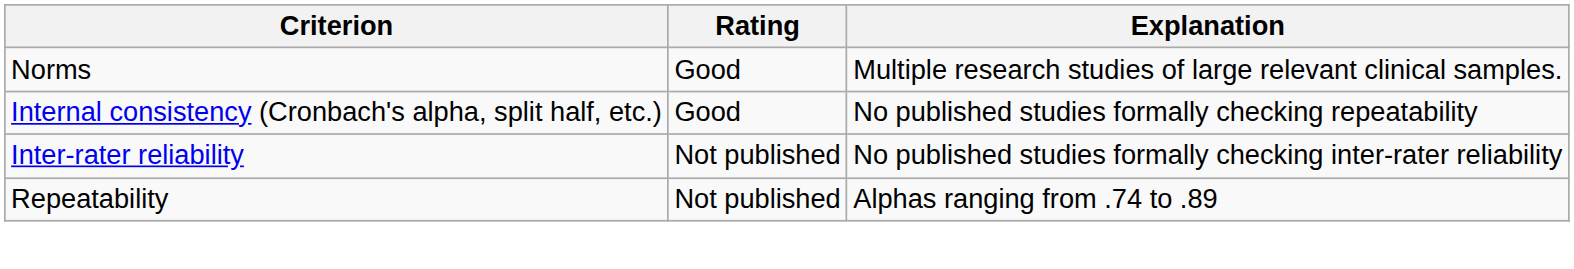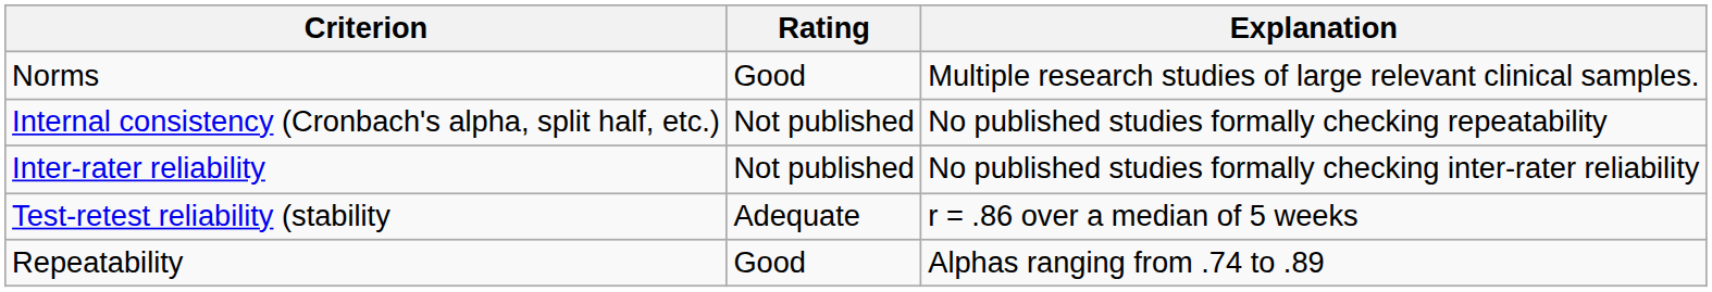Internal consistency (Cronbach's alpha, split half, etc.) | Rating: Good -> Not published
+ row: Test-retest reliability (stability | Adequate | r = .86 over a median of 5 weeks
Repeatability | Rating: Not published -> Good
